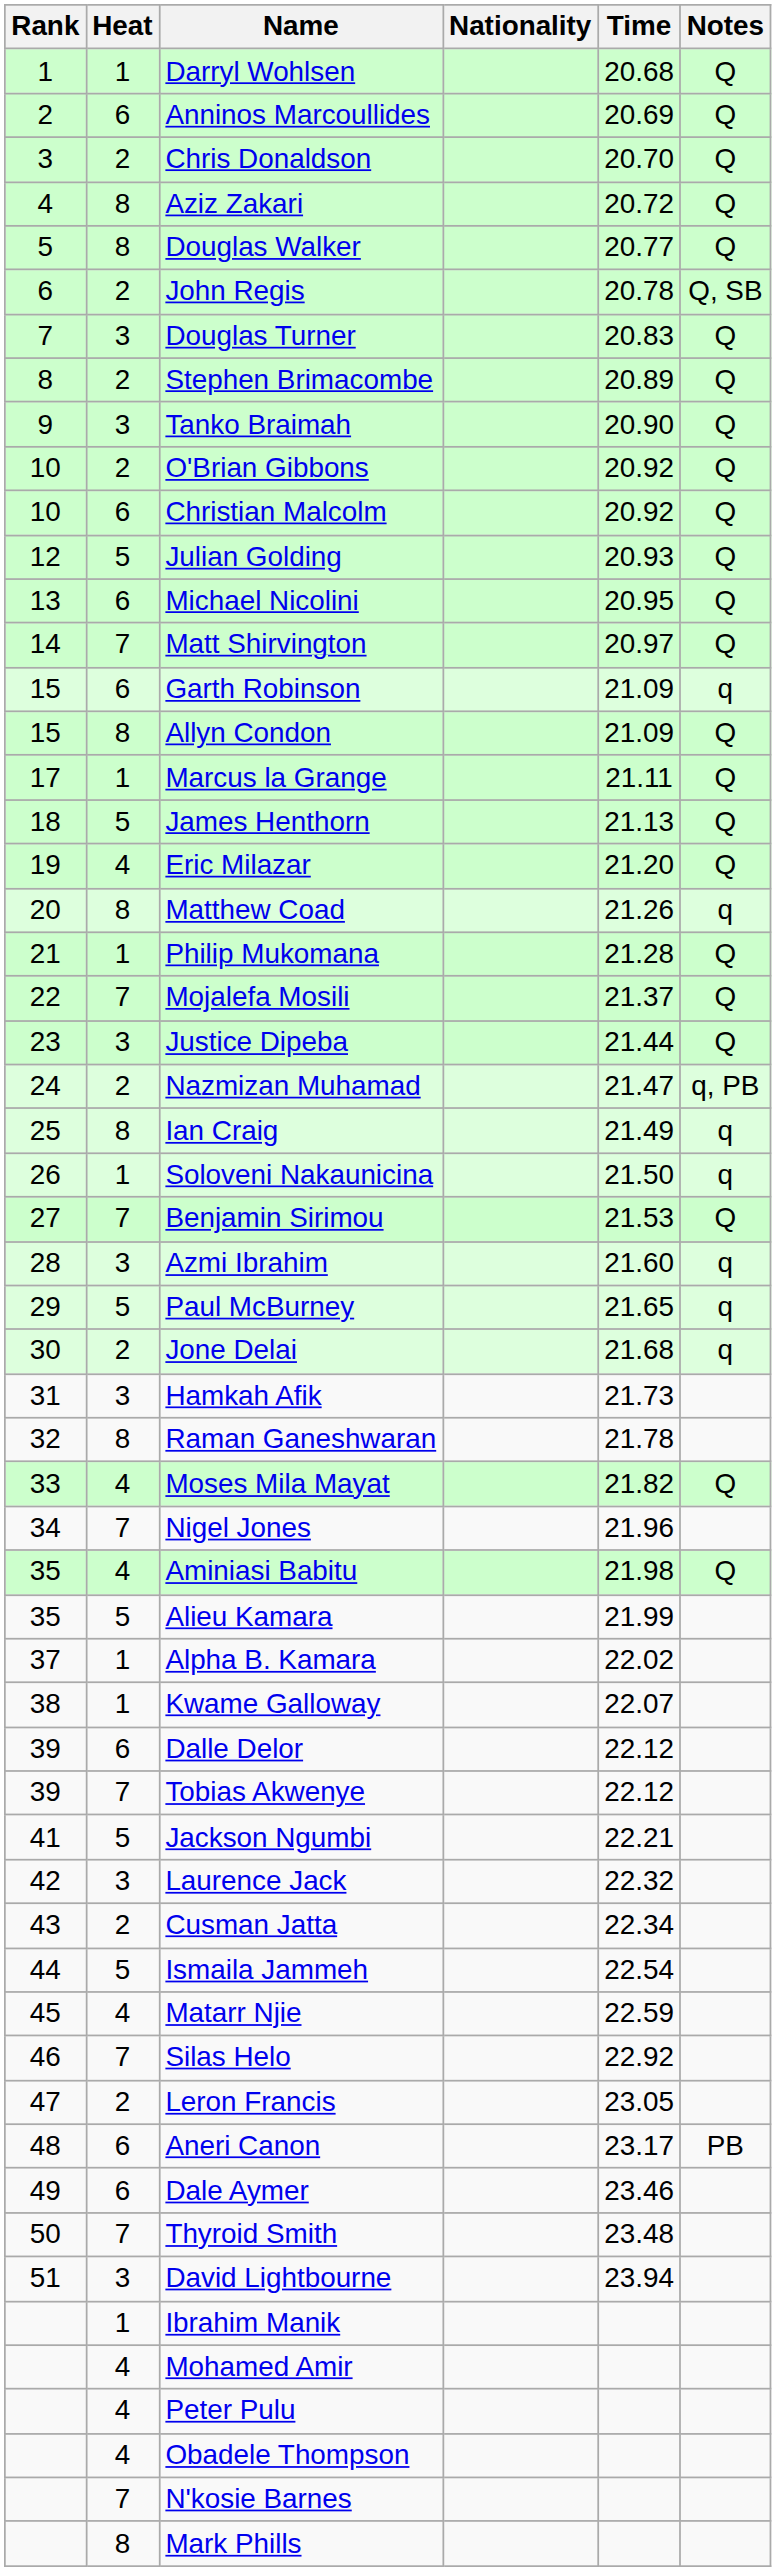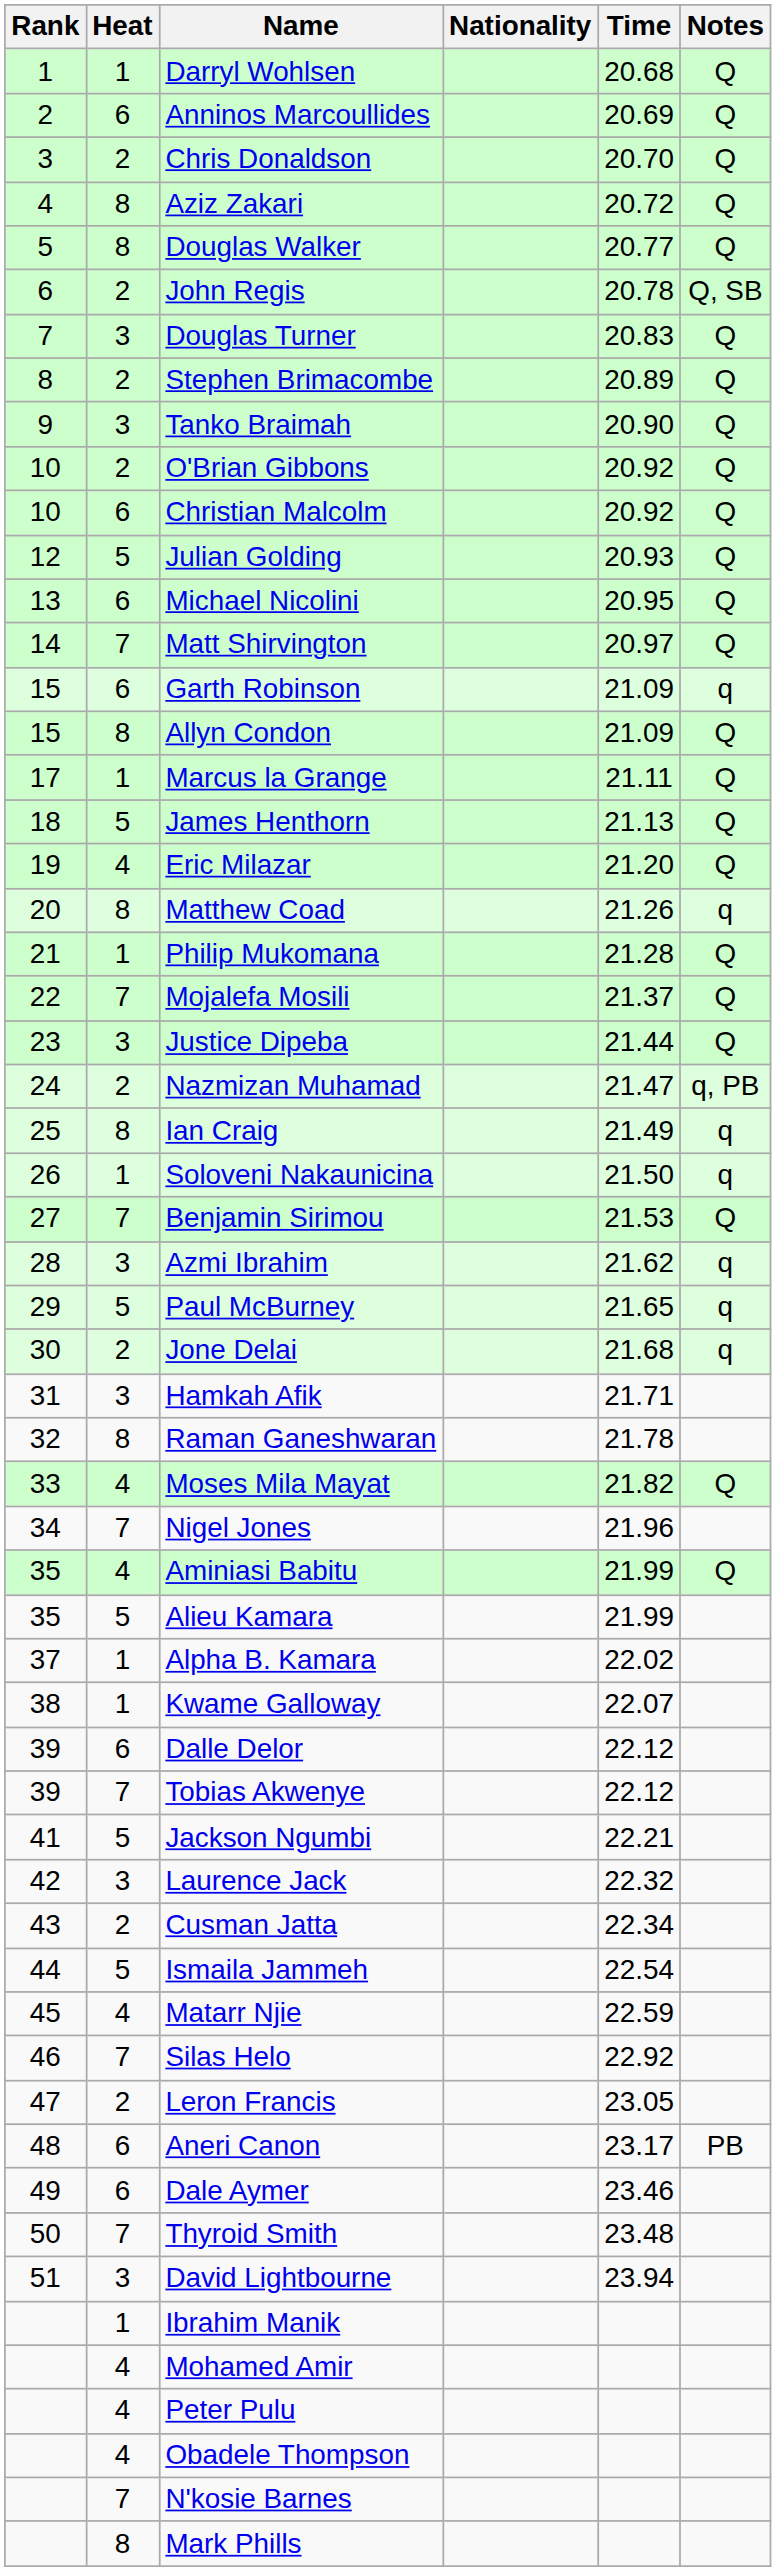Azmi Ibrahim | Time: 21.60 -> 21.62
Hamkah Afik | Time: 21.73 -> 21.71
Aminiasi Babitu | Time: 21.98 -> 21.99
